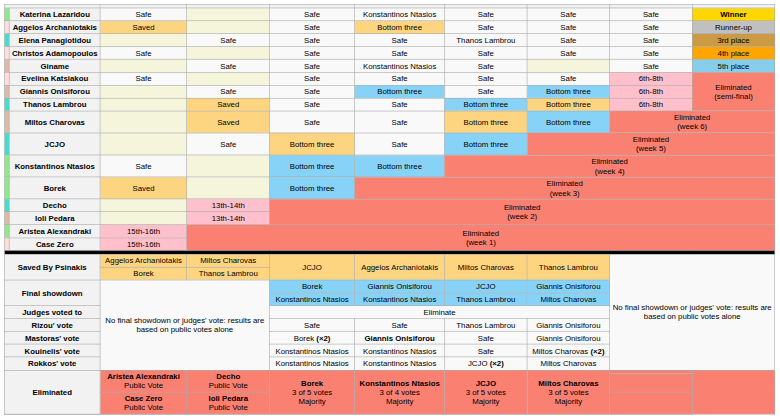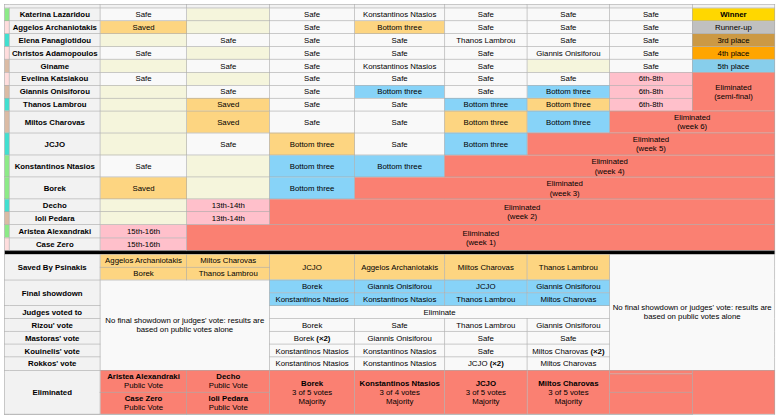Christos Adamopoulos | column 8: Safe -> Giannis Onisiforou
Rizou' vote | column 5: Safe -> Borek
Mastoras' vote | column 6: bold -> normal
Mastoras' vote | column 8: Giannis Onisiforou -> Safe
